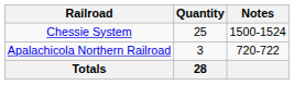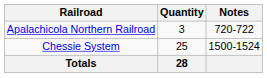rows swapped: Chessie System <-> Apalachicola Northern Railroad
